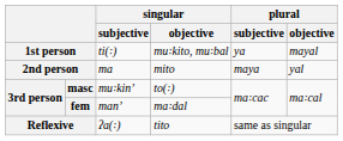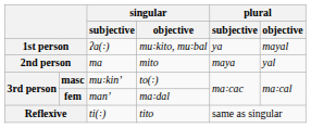1st person | singular / subjective: ti(꞉) -> ʔa(꞉)
Reflexive | singular / subjective: ʔa(꞉) -> ti(꞉)
